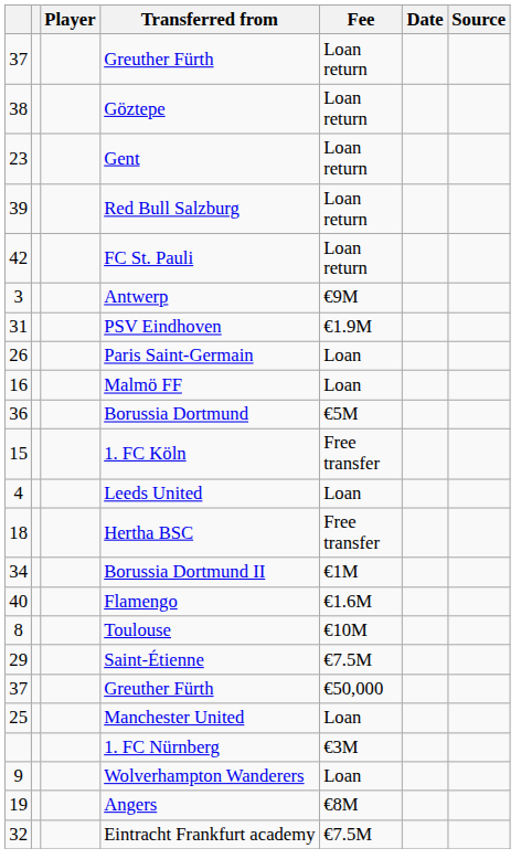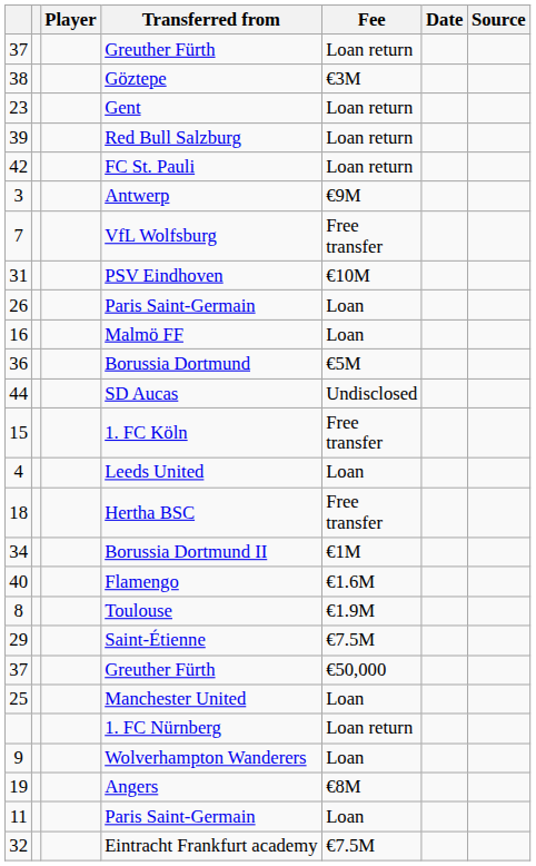Göztepe | Fee: Loan return -> €3M
+ row: 7 | VfL Wolfsburg | Free transfer
PSV Eindhoven | Fee: €1.9M -> €10M
+ row: 44 | SD Aucas | Undisclosed
Toulouse | Fee: €10M -> €1.9M
1. FC Nürnberg | Fee: €3M -> Loan return
+ row: 11 | Paris Saint-Germain | Loan
